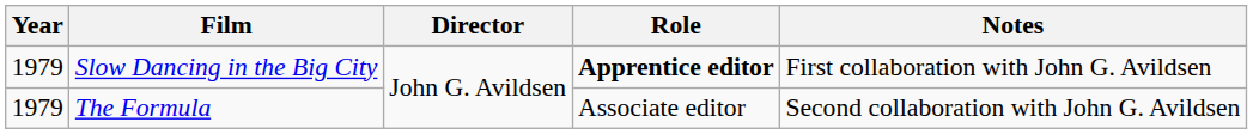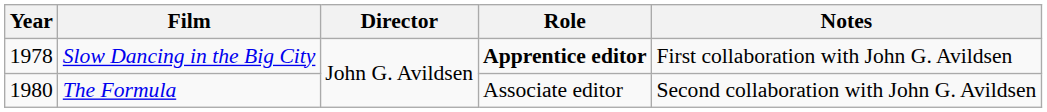Slow Dancing in the Big City | Year: 1979 -> 1978
The Formula | Year: 1979 -> 1980
